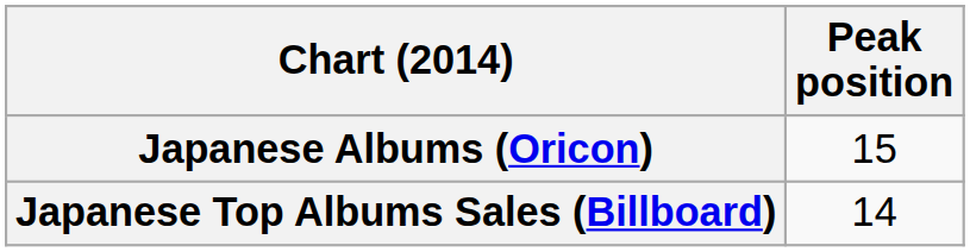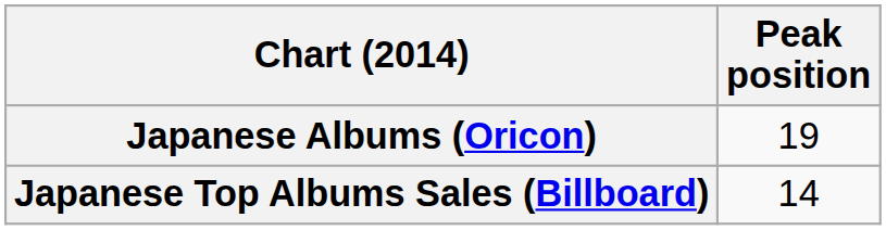Japanese Albums (Oricon) | Peak position: 15 -> 19
